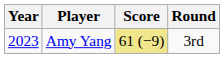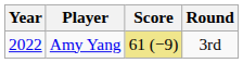Amy Yang | Year: 2023 -> 2022
